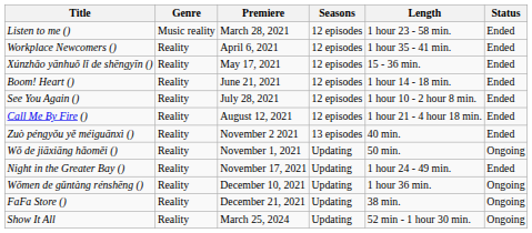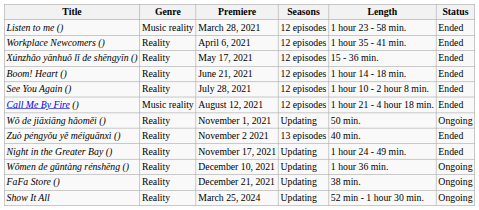Call Me By Fire () | Genre: Reality -> Music reality
rows swapped: Wǒ de jiāxiāng hǎoměi () <-> Zuò péngyǒu yě méiguānxì ()
